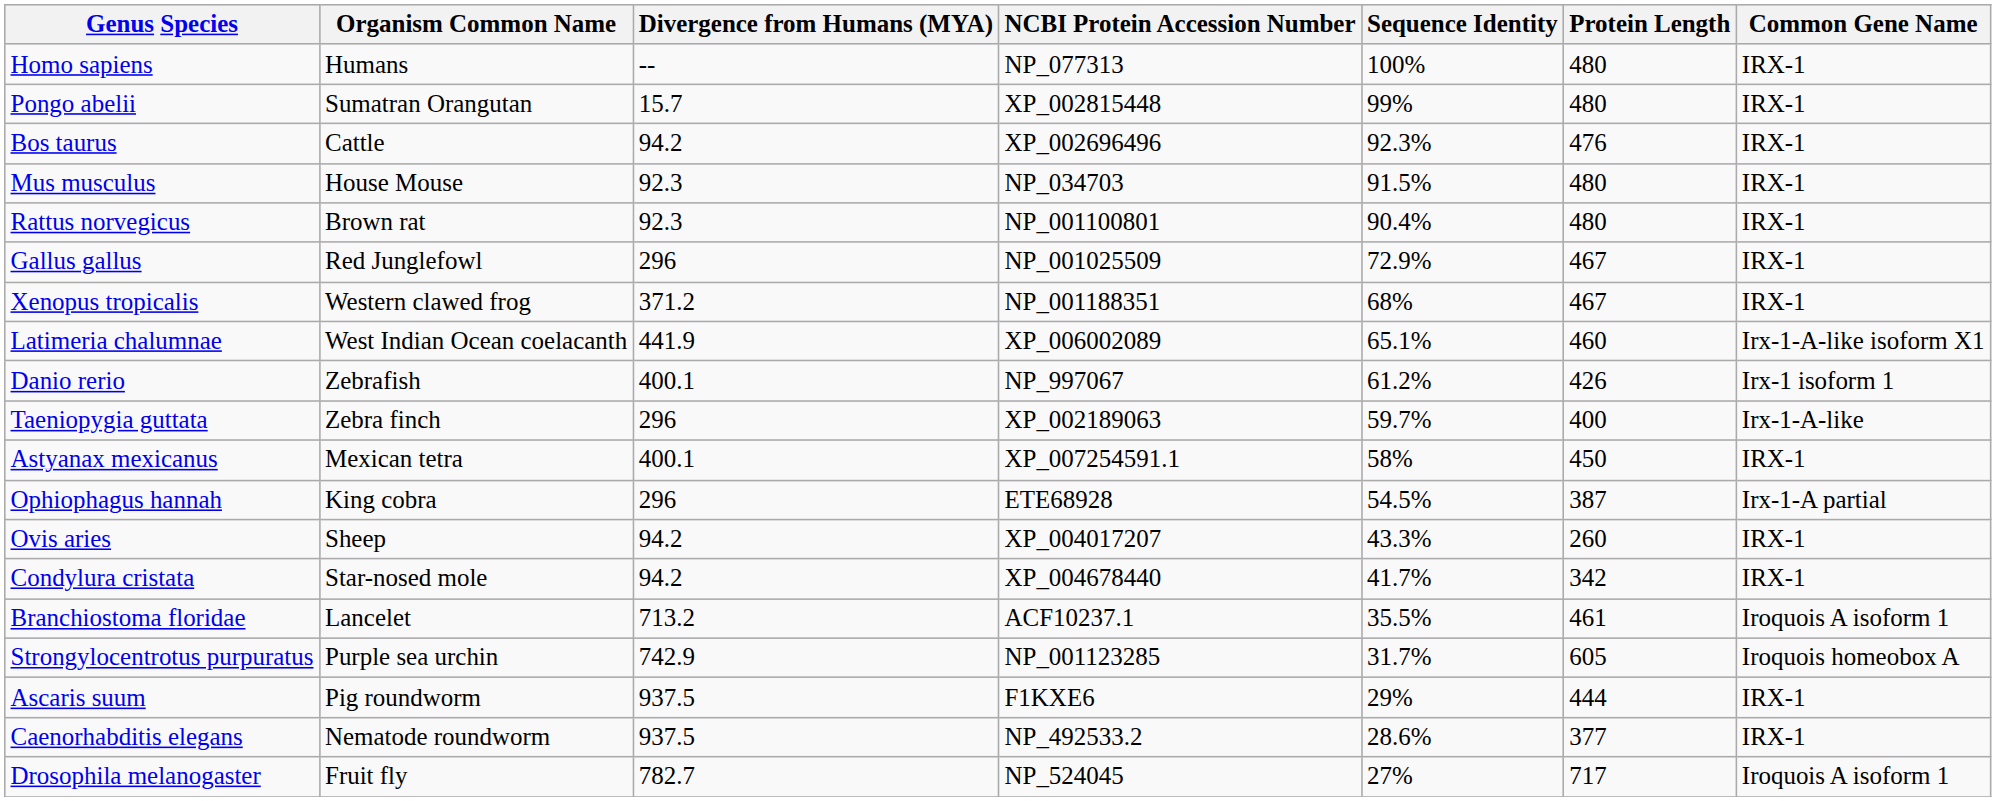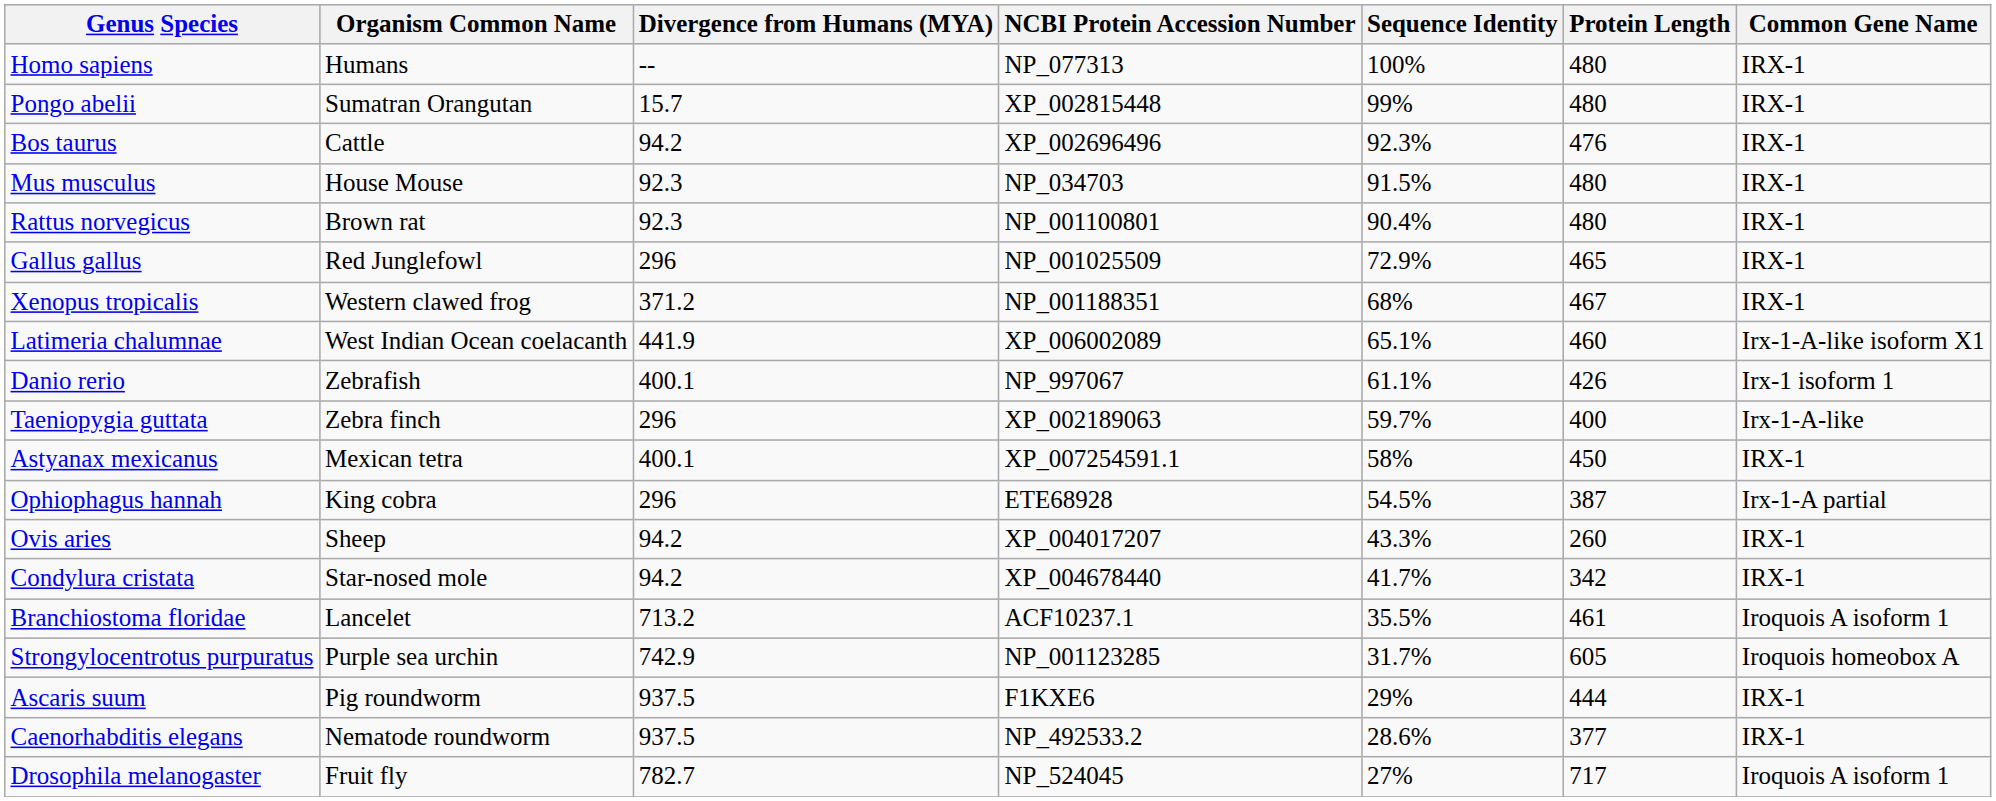Gallus gallus | Protein Length: 467 -> 465
Danio rerio | Sequence Identity: 61.2% -> 61.1%
